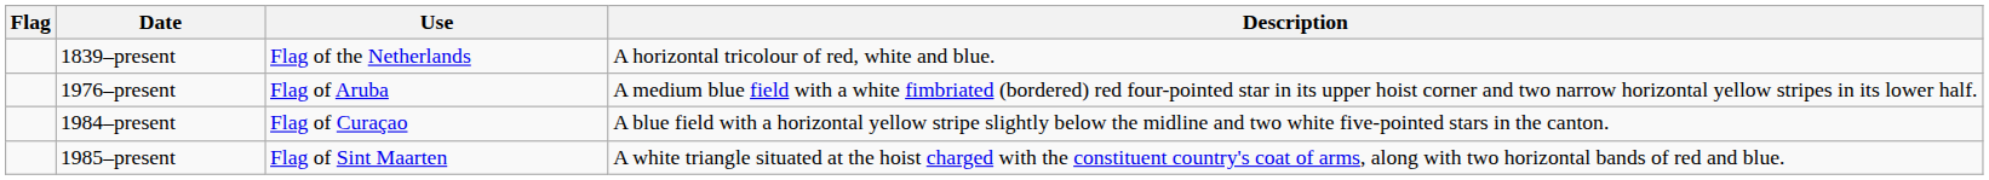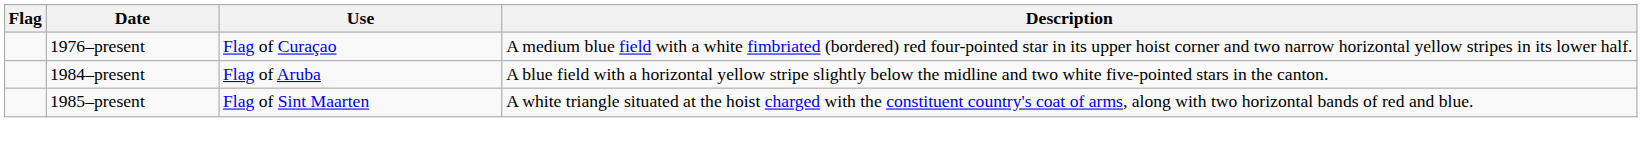- row: 1839–present | Flag of the Netherlands | A horizontal tricolour of red, white and blue.
1976–present | Use: Flag of Aruba -> Flag of Curaçao
1984–present | Use: Flag of Curaçao -> Flag of Aruba
